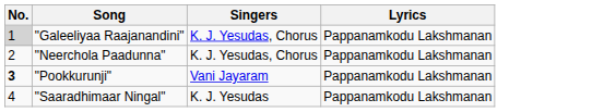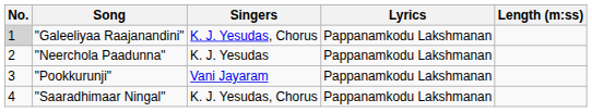+ column: Length (m:ss)
"Neerchola Paadunna" | Singers: K. J. Yesudas, Chorus -> K. J. Yesudas
"Pookkurunji" | No.: bold -> normal
"Saaradhimaar Ningal" | Singers: K. J. Yesudas -> K. J. Yesudas, Chorus
